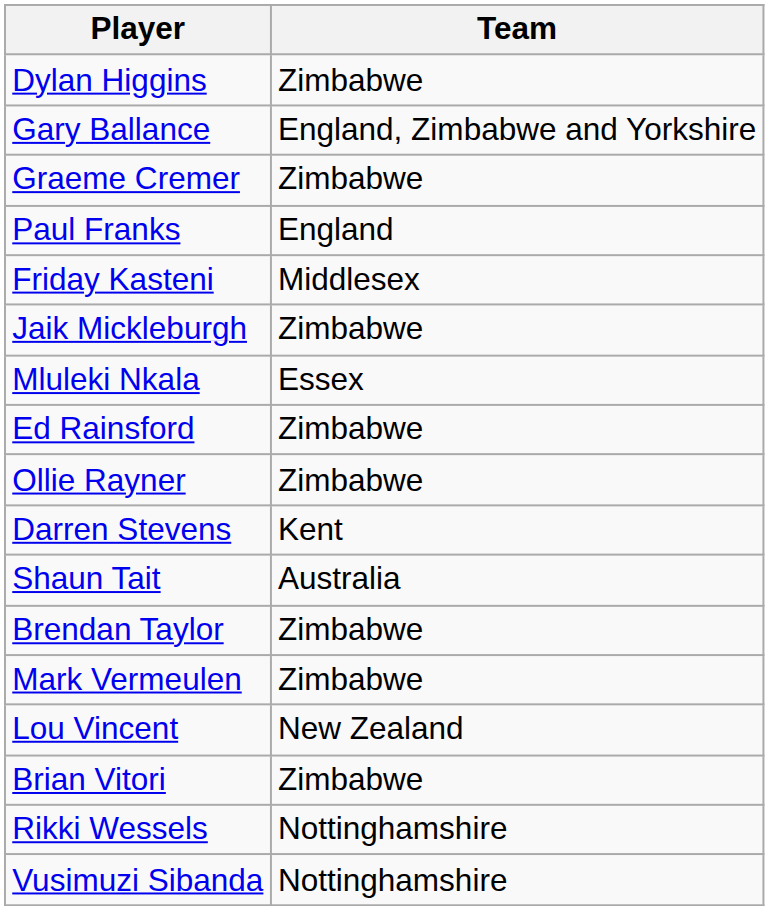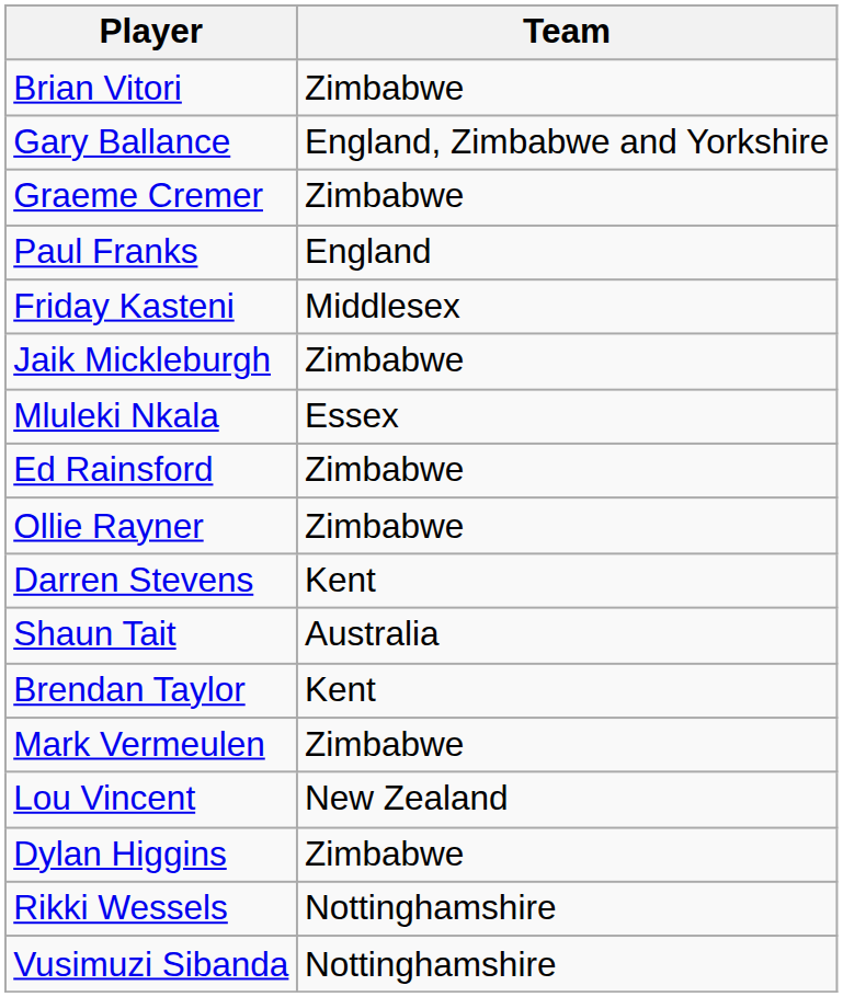rows swapped: Dylan Higgins <-> Brian Vitori
Brendan Taylor | Team: Zimbabwe -> Kent
